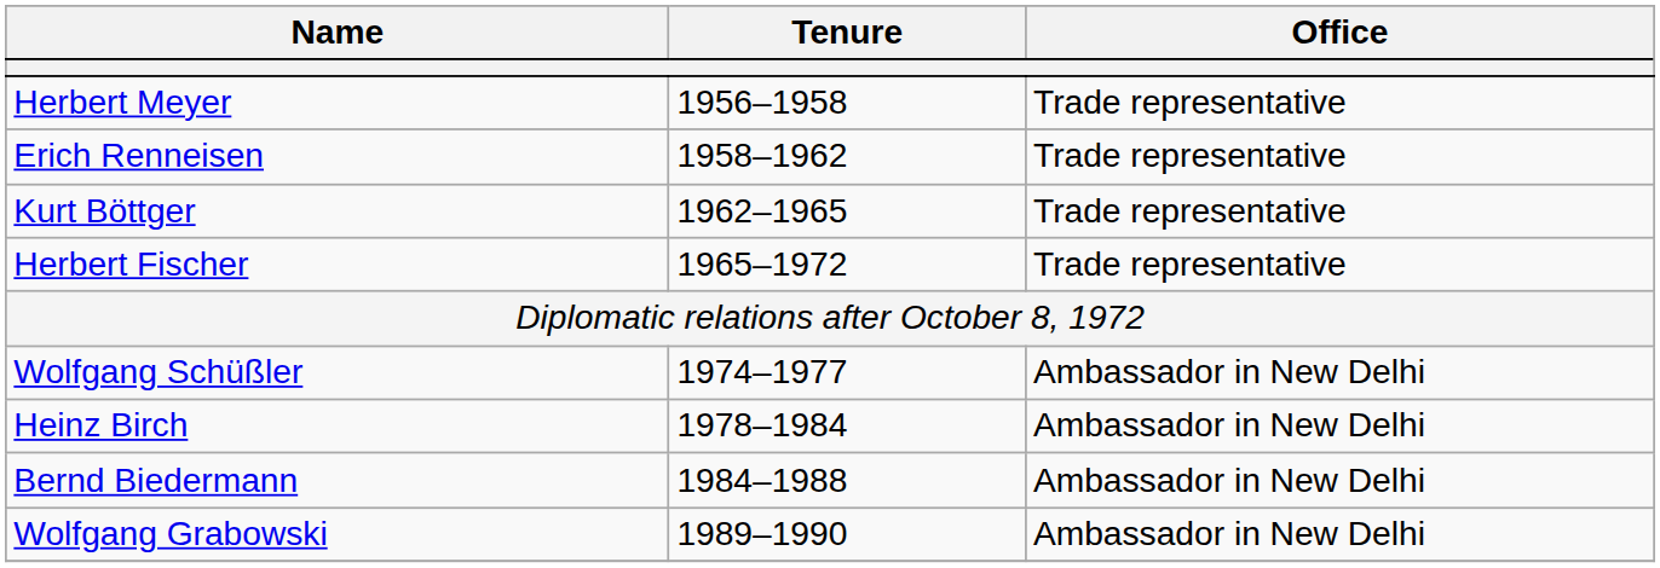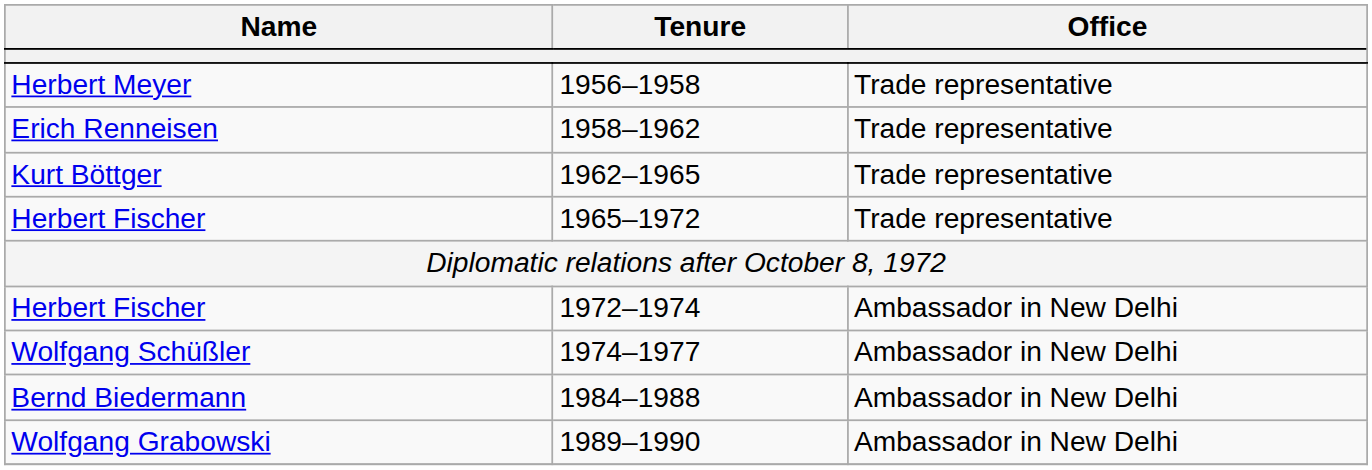+ row: Herbert Fischer | 1972–1974 | Ambassador in New Delhi
- row: Heinz Birch | 1978–1984 | Ambassador in New Delhi
